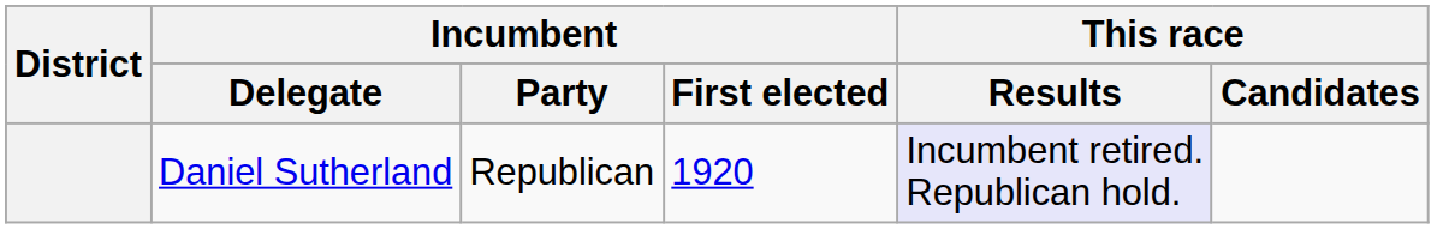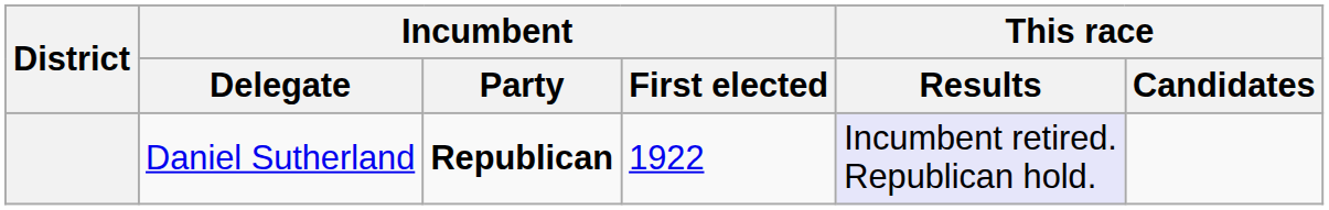Daniel Sutherland | Incumbent / Party: normal -> bold
Daniel Sutherland | Incumbent / First elected: 1920 -> 1922
